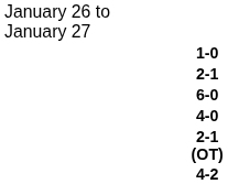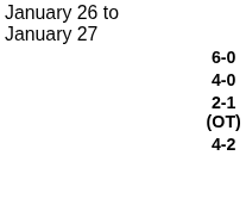- row: 1-0
- row: 2-1
